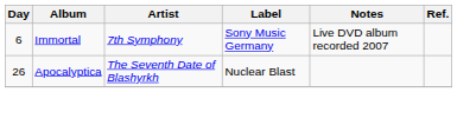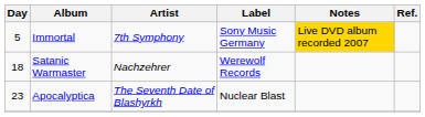Immortal | Day: 6 -> 5
Immortal | Notes: no background -> gold background
+ row: 18 | Satanic Warmaster | Nachzehrer | Werewolf Records
Apocalyptica | Day: 26 -> 23
